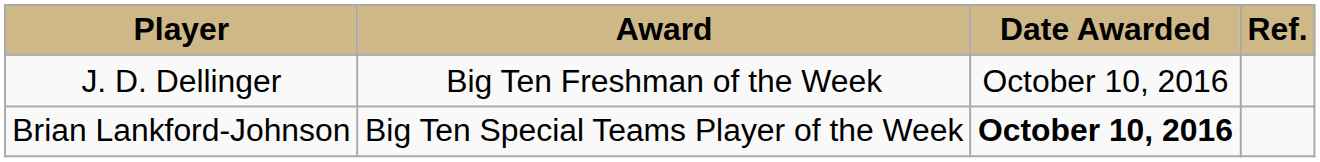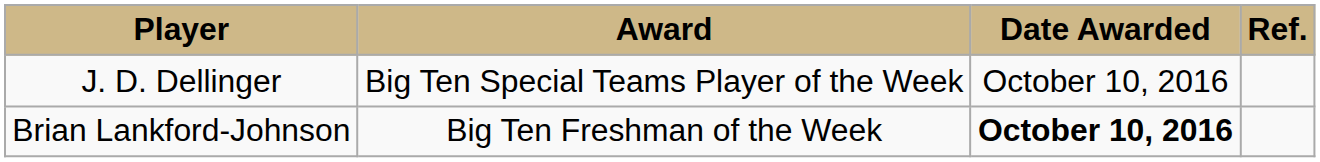J. D. Dellinger | Award: Big Ten Freshman of the Week -> Big Ten Special Teams Player of the Week
Brian Lankford-Johnson | Award: Big Ten Special Teams Player of the Week -> Big Ten Freshman of the Week
